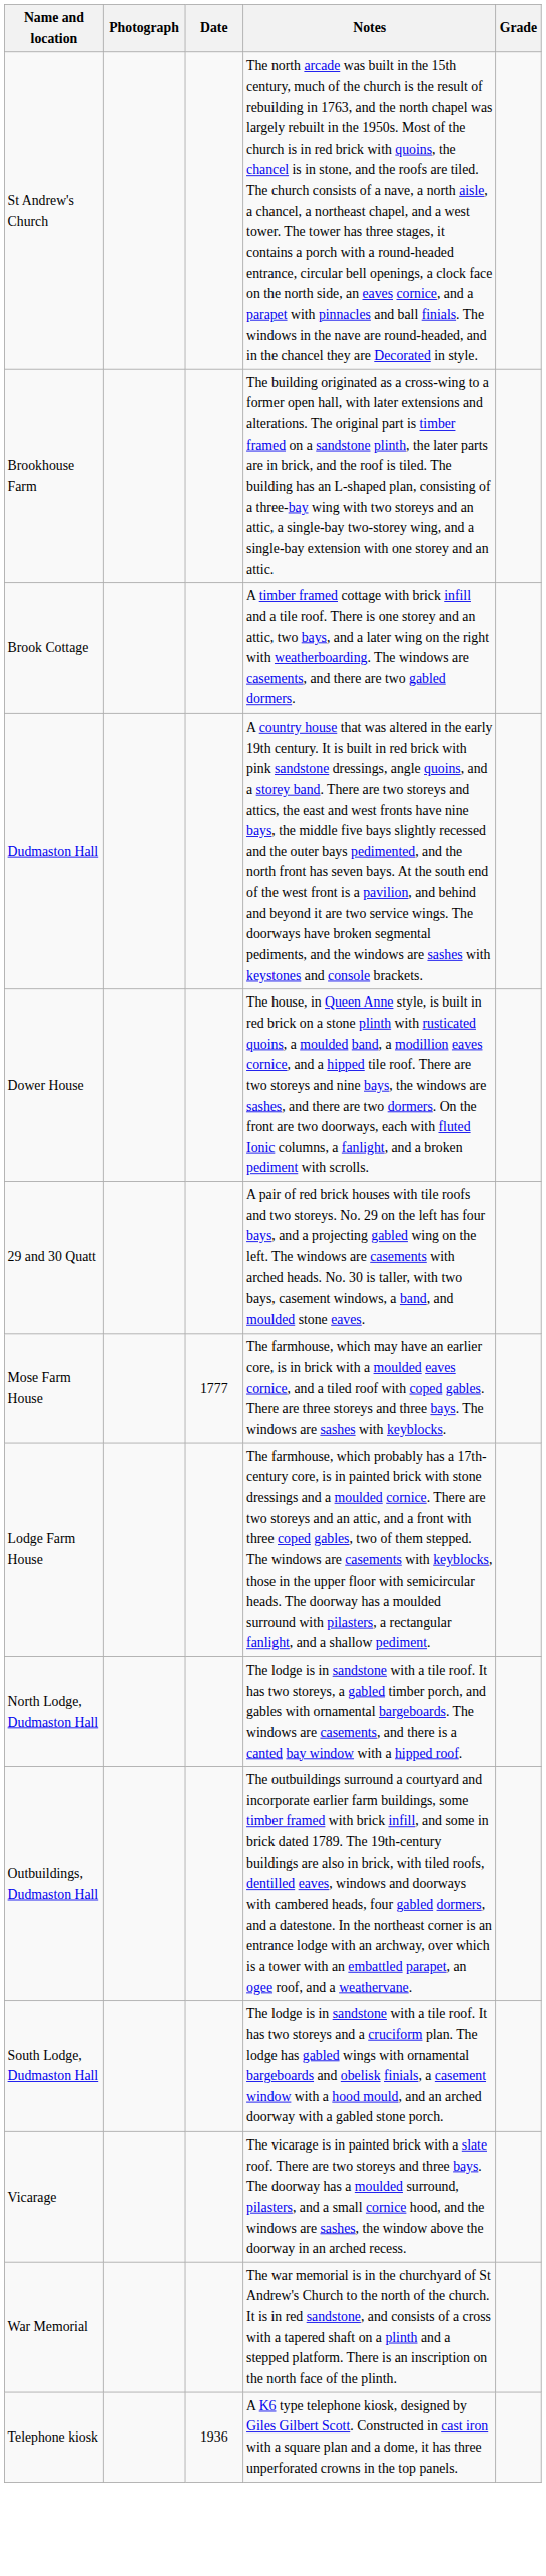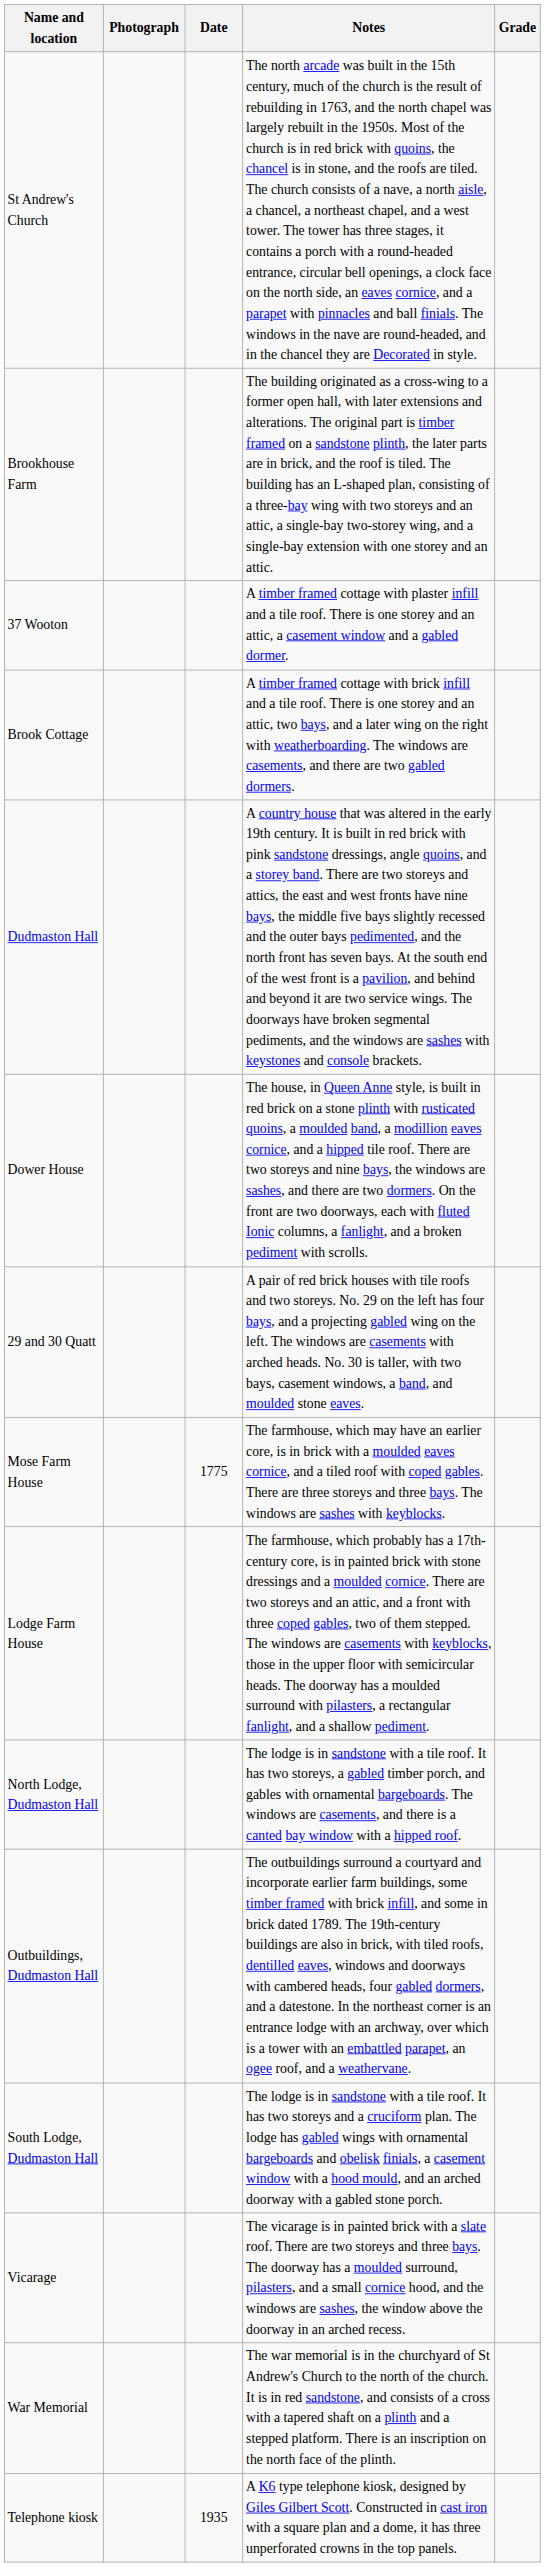+ row: 37 Wooton | A timber framed cottage with plaster infill and a tile roof. There is one storey and an attic, a casement window and a gabled dormer.
Mose Farm House | Date: 1777 -> 1775
Telephone kiosk | Date: 1936 -> 1935
